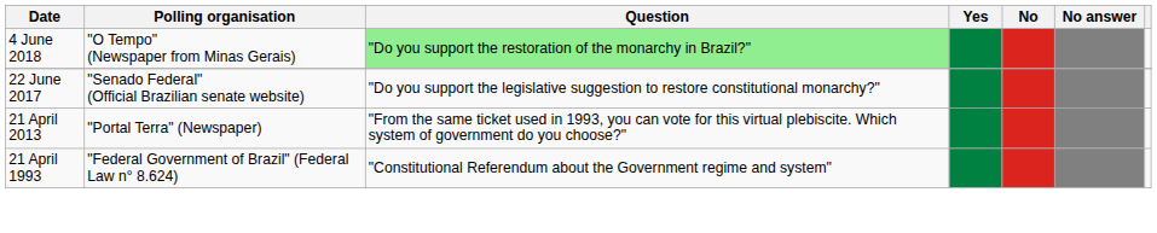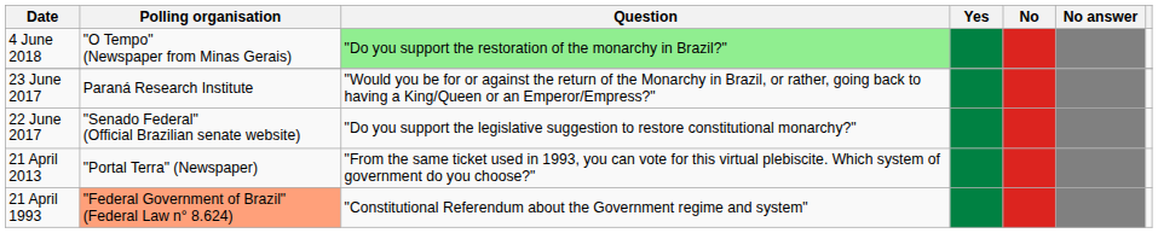+ row: 23 June 2017 | Paraná Research Institute | "Would you be for or against the return of the Monarchy in Brazil, or rather, going back to having a King/Queen or an Emperor/Empress?"
21 April 1993 | Polling organisation: no background -> lightsalmon background
